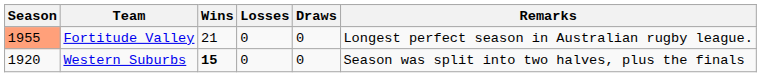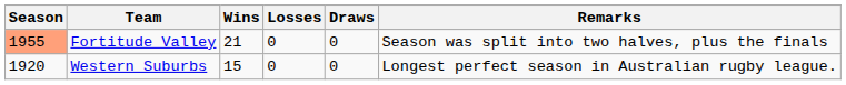Fortitude Valley | Remarks: Longest perfect season in Australian rugby league. -> Season was split into two halves, plus the finals
Western Suburbs | Wins: bold -> normal
Western Suburbs | Remarks: Season was split into two halves, plus the finals -> Longest perfect season in Australian rugby league.
